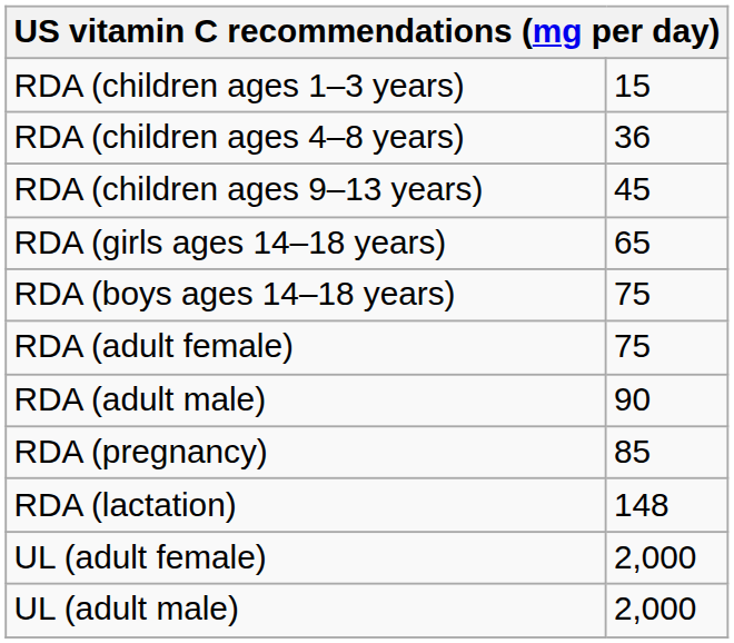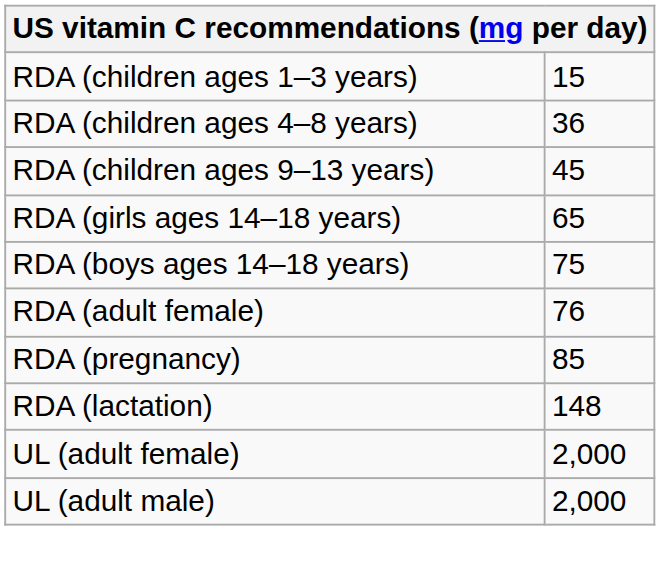RDA (adult female) | column 2: 75 -> 76
- row: RDA (adult male) | 90
